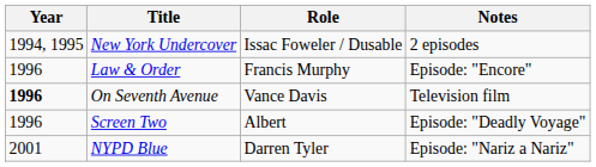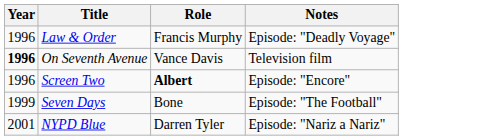- row: 1994, 1995 | New York Undercover | Issac Foweler / Dusable | 2 episodes
Law & Order | Notes: Episode: "Encore" -> Episode: "Deadly Voyage"
Screen Two | Role: normal -> bold
Screen Two | Notes: Episode: "Deadly Voyage" -> Episode: "Encore"
+ row: 1999 | Seven Days | Bone | Episode: "The Football"
